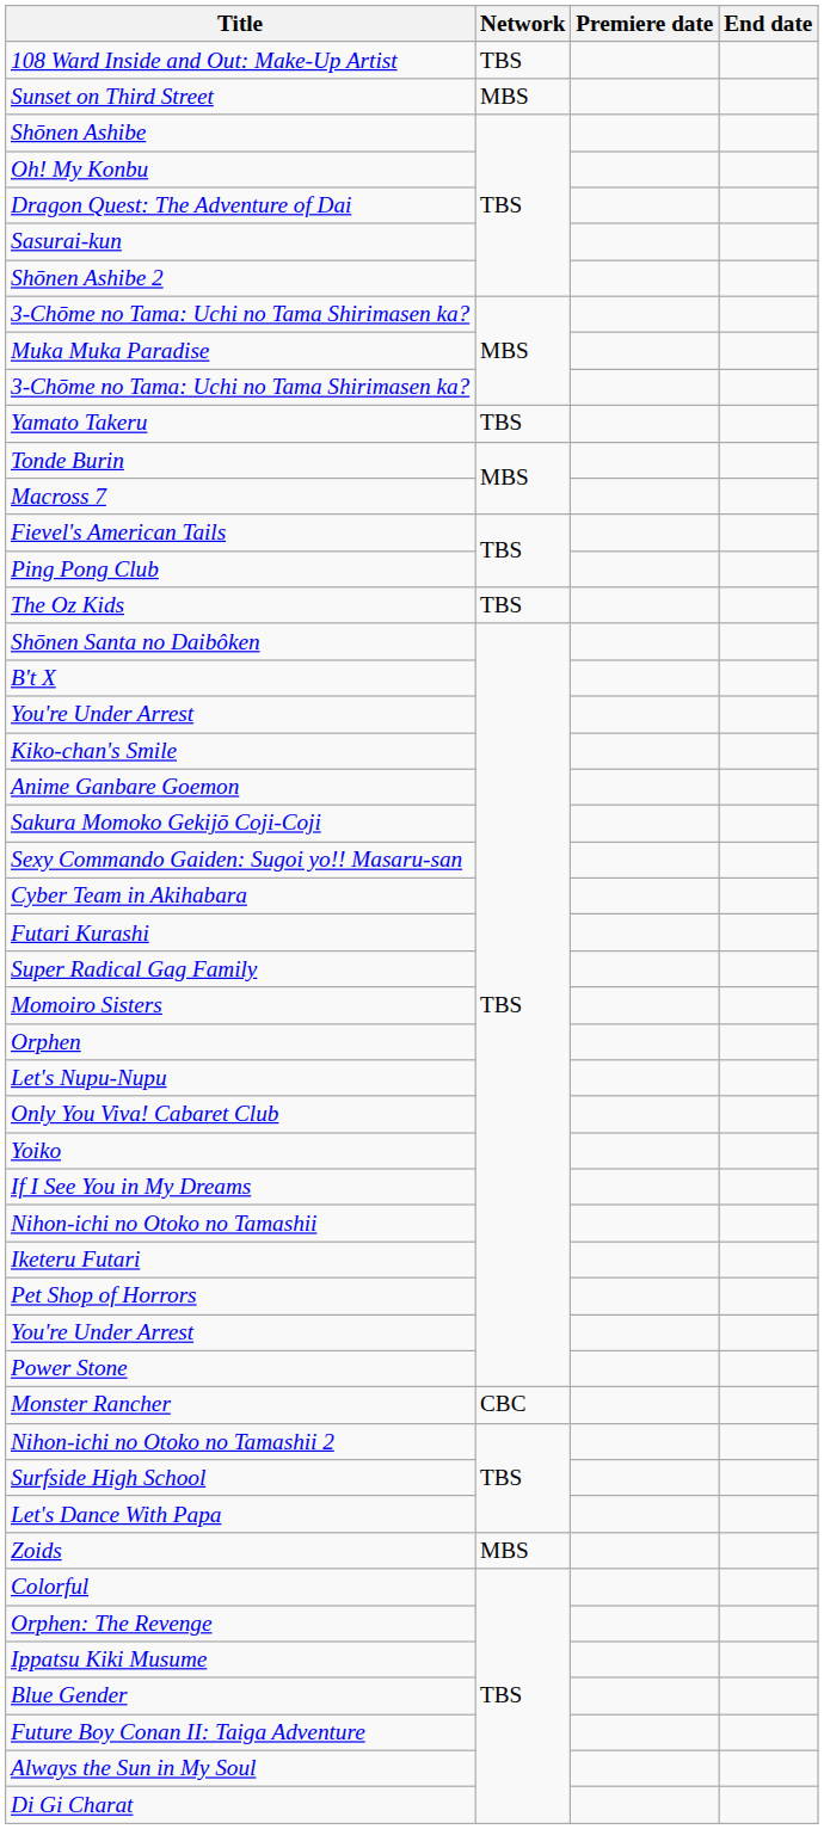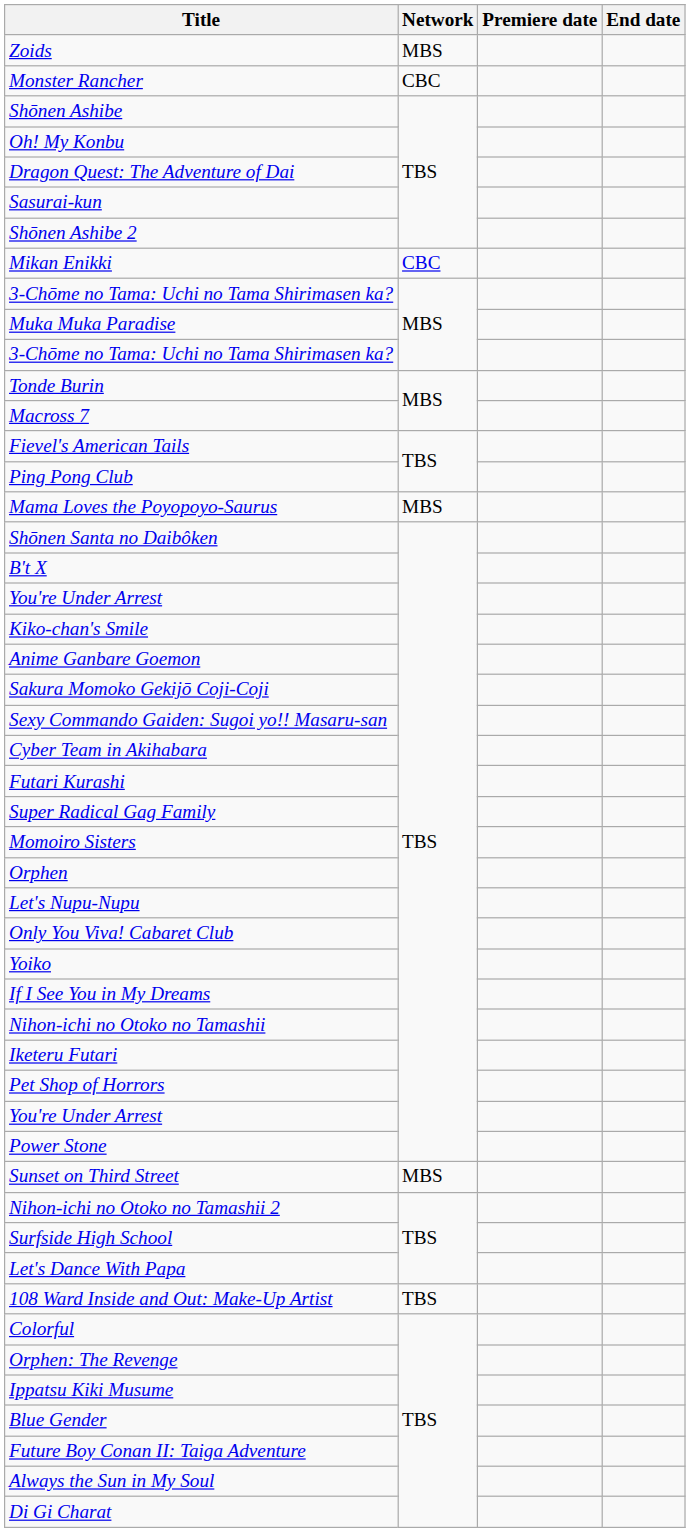rows swapped: 108 Ward Inside and Out: Make-Up Artist <-> Zoids
rows swapped: Sunset on Third Street <-> Monster Rancher
+ row: Mikan Enikki | CBC
- row: Yamato Takeru | TBS
+ row: Mama Loves the Poyopoyo-Saurus | MBS
- row: The Oz Kids | TBS
